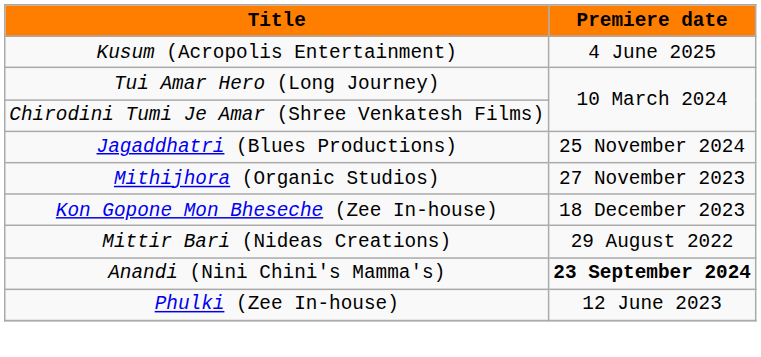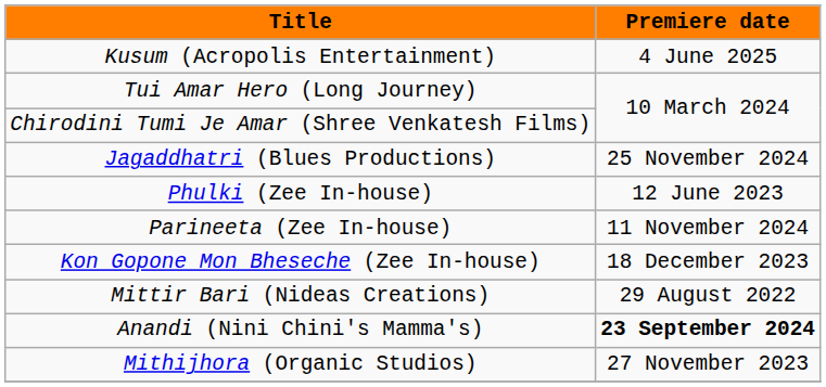rows swapped: Phulki (Zee In-house) <-> Mithijhora (Organic Studios)
+ row: Parineeta (Zee In-house) | 11 November 2024
